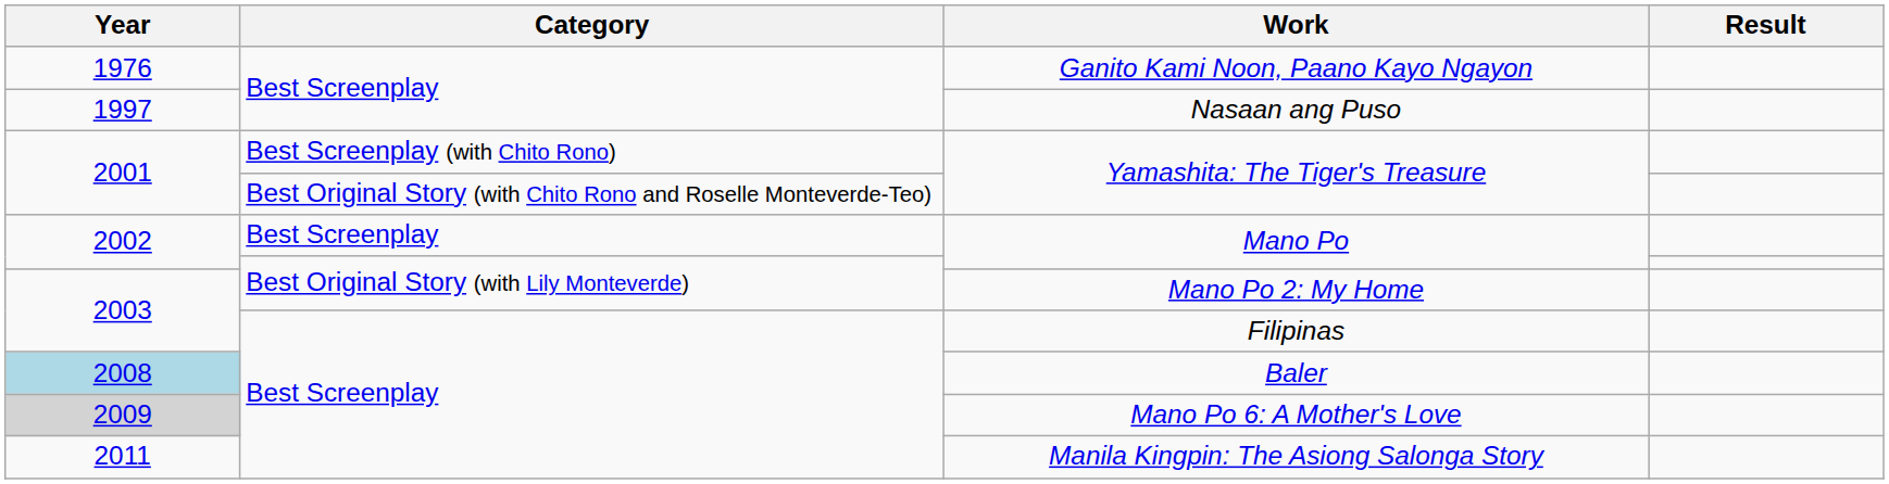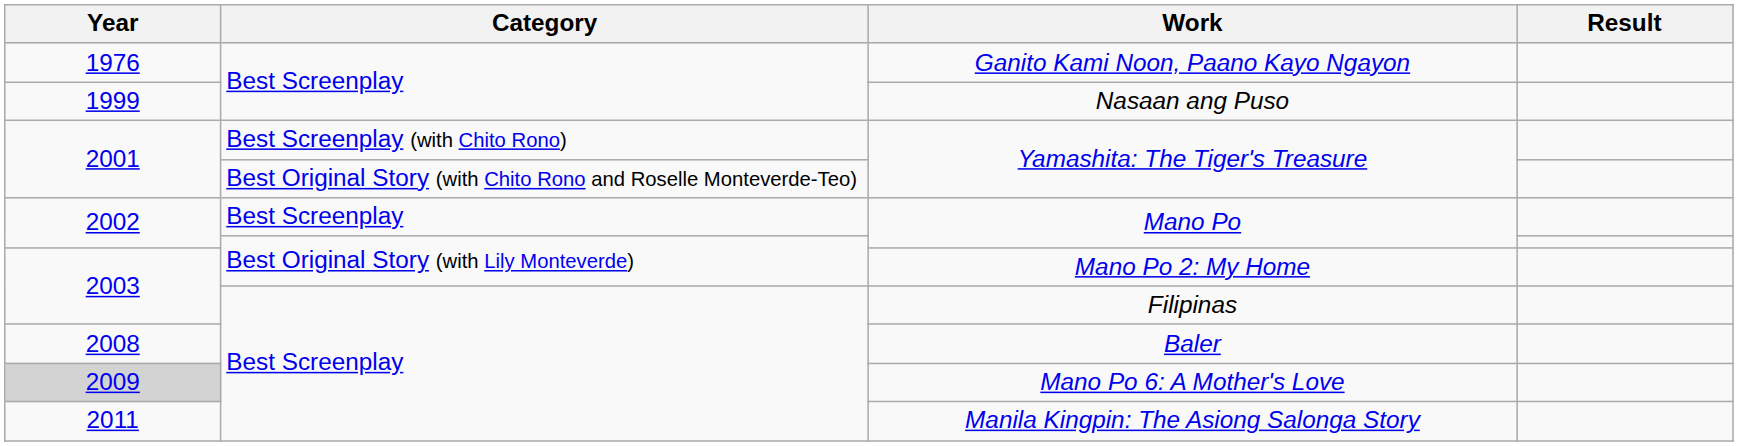Nasaan ang Puso | Year: 1997 -> 1999
Baler | Year: lightblue background -> no background
